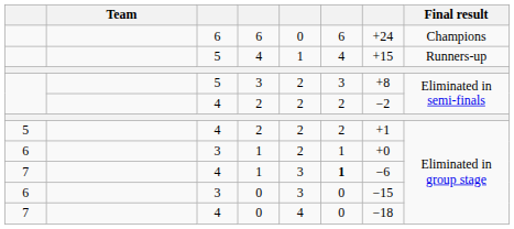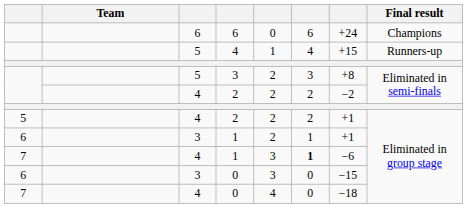6 / 1 | column 7: +0 -> +1
